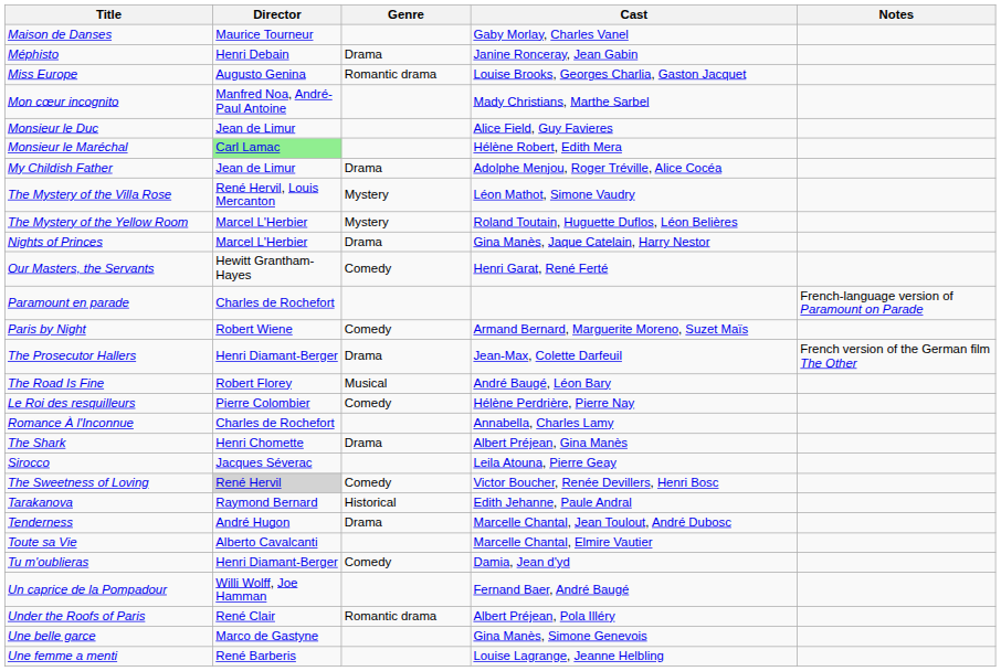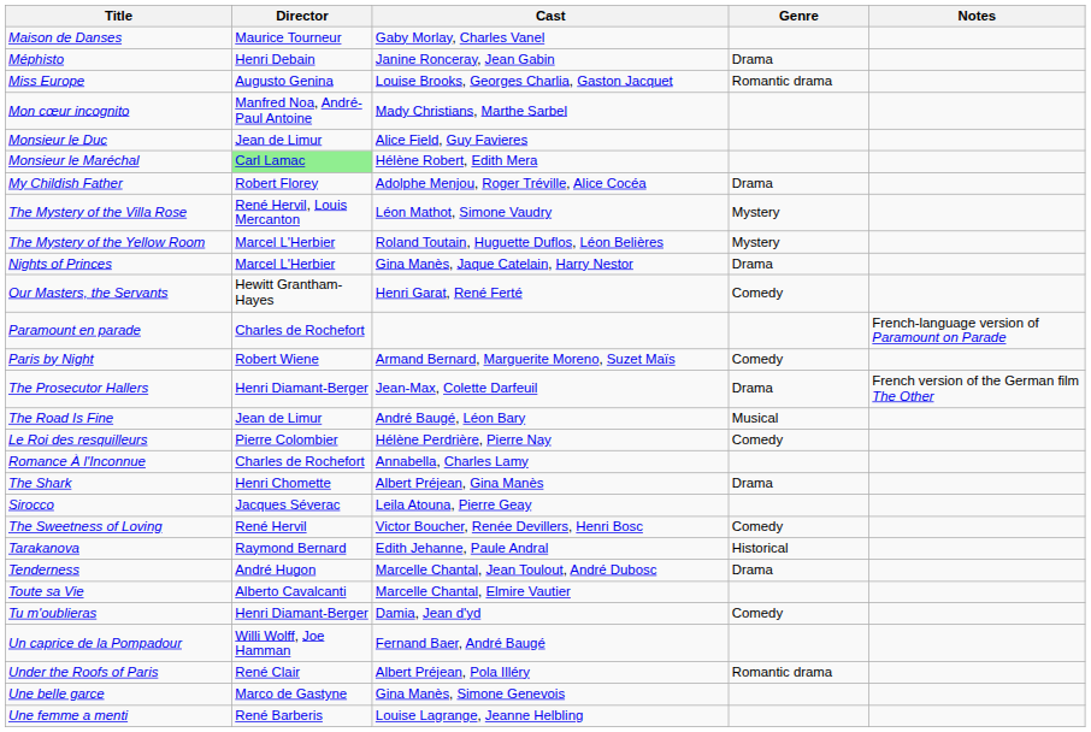columns swapped: Cast <-> Genre
My Childish Father | Director: Jean de Limur -> Robert Florey
The Road Is Fine | Director: Robert Florey -> Jean de Limur
The Sweetness of Loving | Director: lightgrey background -> no background
